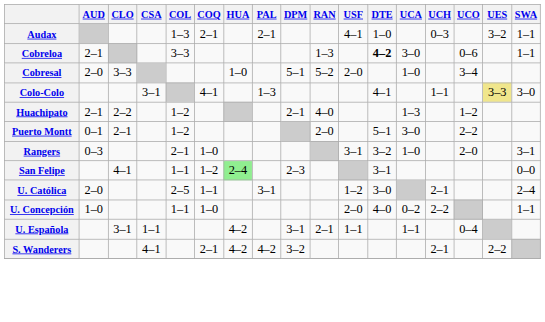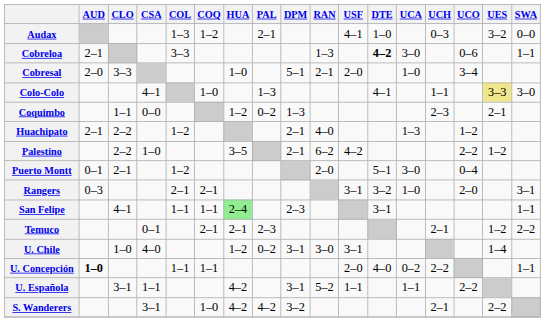Audax | COQ: 2–1 -> 1–2
Audax | SWA: 1–1 -> 0–0
Cobresal | RAN: 5–2 -> 2–1
Colo-Colo | CSA: 3–1 -> 4–1
Colo-Colo | COQ: 4–1 -> 1–0
+ row: Coquimbo | 1–1 | 0–0 | 1–2 | 0–2 | 1–3 | 2–3 | 2–1
+ row: Palestino | 2–2 | 1–0 | 3–5 | 2–1 | 6–2 | 4–2 | 2–2 | 1–2
Puerto Montt | UCO: 2–2 -> 0–4
Rangers | COQ: 1–0 -> 2–1
San Felipe | COQ: 1–2 -> 1–1
San Felipe | SWA: 0–0 -> 1–1
+ row: Temuco | 0–1 | 2–1 | 2–1 | 2–3 | 2–1 | 1–2 | 2–2
- row: U. Católica | 2–0 | 2–5 | 1–1 | 3–1 | 1–2 | 3–0 | 2–1 | 2–4
+ row: U. Chile | 1–0 | 4–0 | 1–2 | 0–2 | 3–1 | 3–0 | 3–1 | 1–4
U. Concepción | AUD: normal -> bold
U. Concepción | COQ: 1–0 -> 1–1
U. Española | RAN: 2–1 -> 5–2
U. Española | UCO: 0–4 -> 2–2
S. Wanderers | CSA: 4–1 -> 3–1
S. Wanderers | COQ: 2–1 -> 1–0
